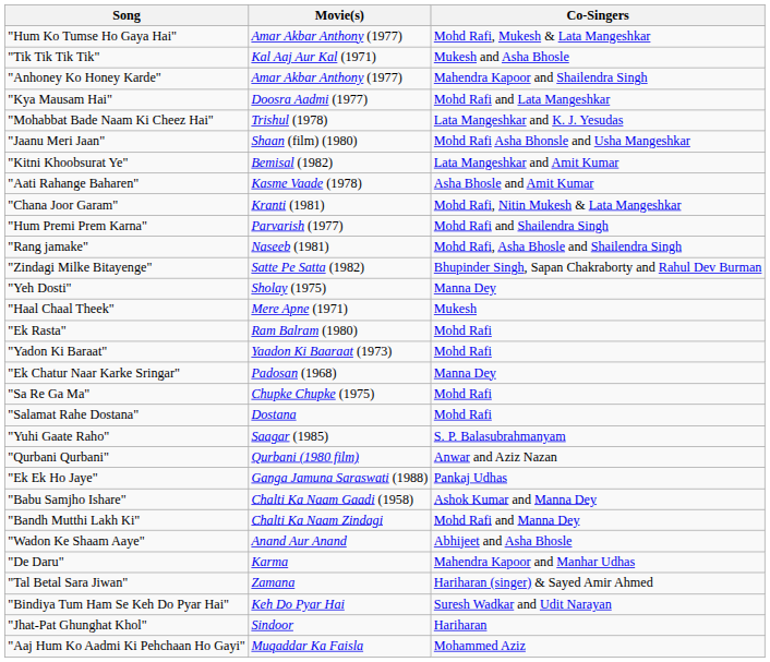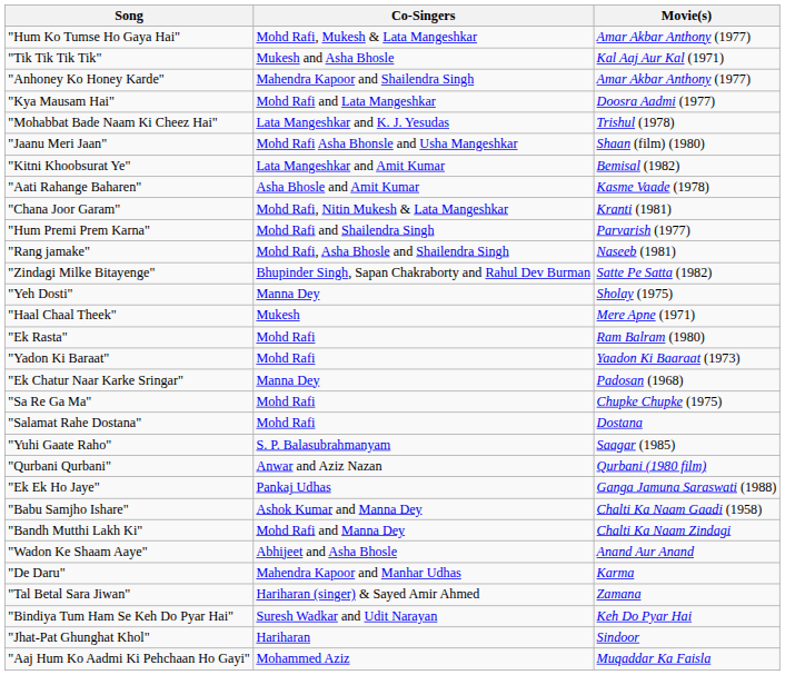columns swapped: Movie(s) <-> Co-Singers
